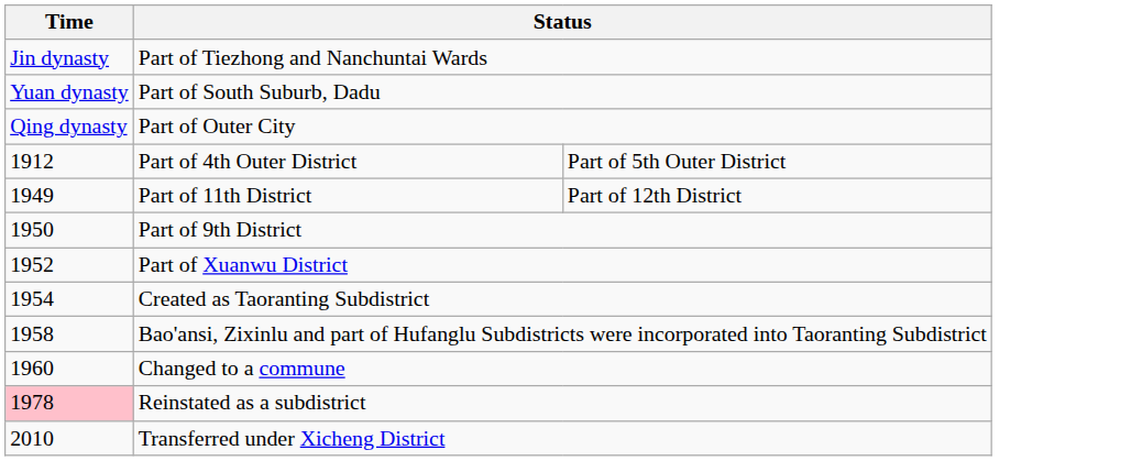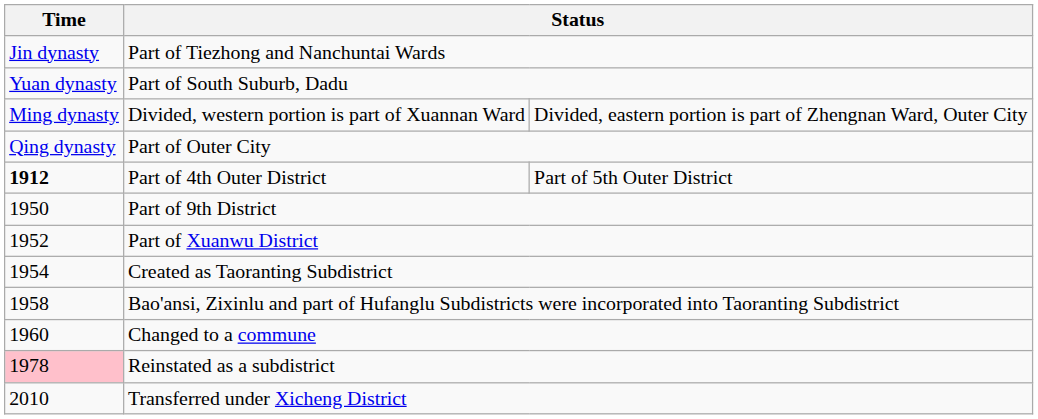+ row: Ming dynasty | Divided, western portion is part of Xuannan Ward | Divided, eastern portion is part of Zhengnan Ward, Outer City
Part of 4th Outer District | Time: normal -> bold
- row: 1949 | Part of 11th District | Part of 12th District
